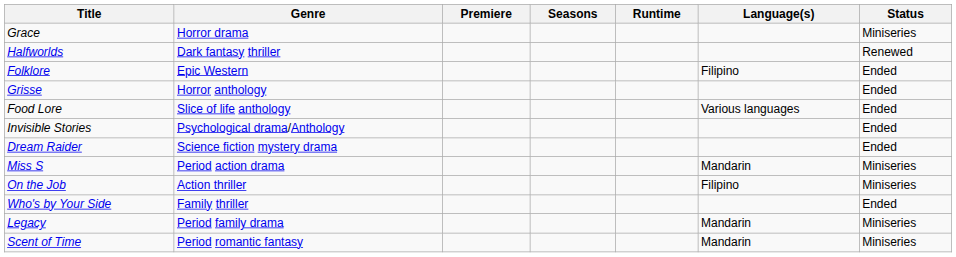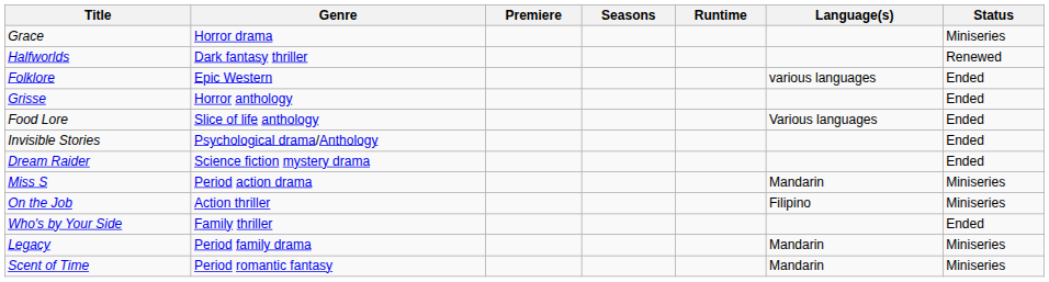Folklore | Language(s): Filipino -> various languages
